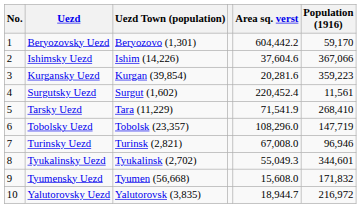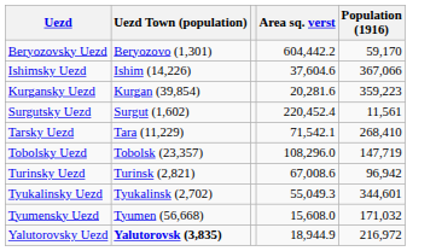- column: No. | 1 | 2 | 3 | 4 | 5 | 6 | 7 | 8 | 9 | 10
Tarsky Uezd | Area sq. verst: 71,541.9 -> 71,542.1
Turinsky Uezd | Area sq. verst: 67,008.0 -> 67,008.6
Turinsky Uezd | Population (1916): 96,946 -> 96,942
Tyumensky Uezd | Population (1916): 171,832 -> 171,032
Yalutorovsky Uezd | Uezd Town (population): normal -> bold
Yalutorovsky Uezd | Area sq. verst: 18,944.7 -> 18,944.9
